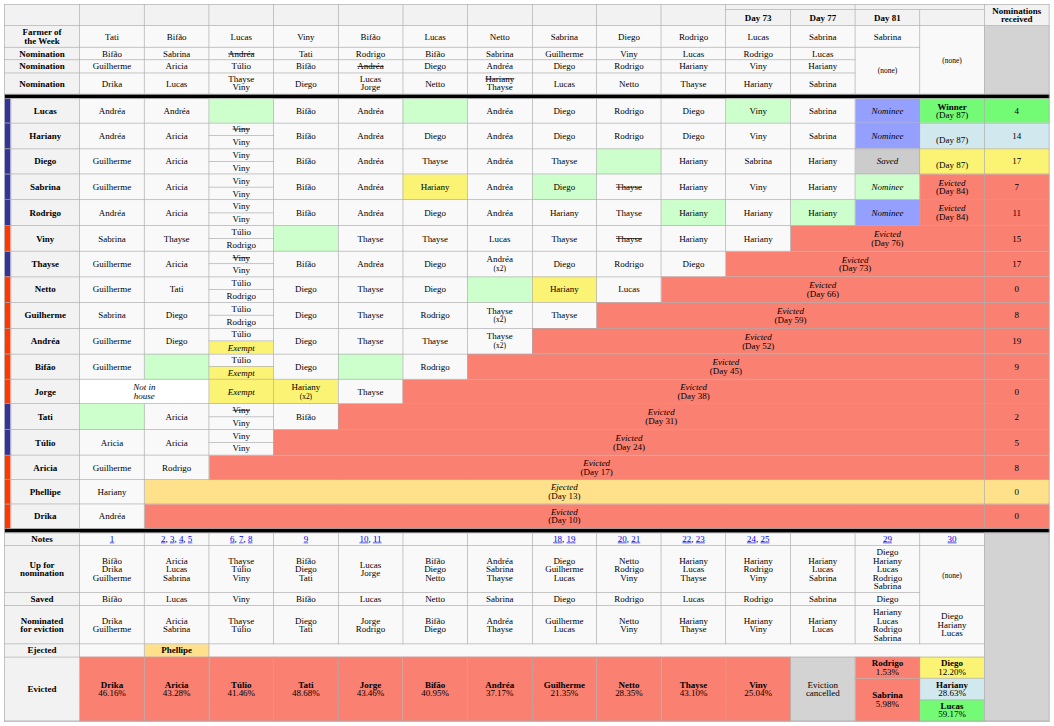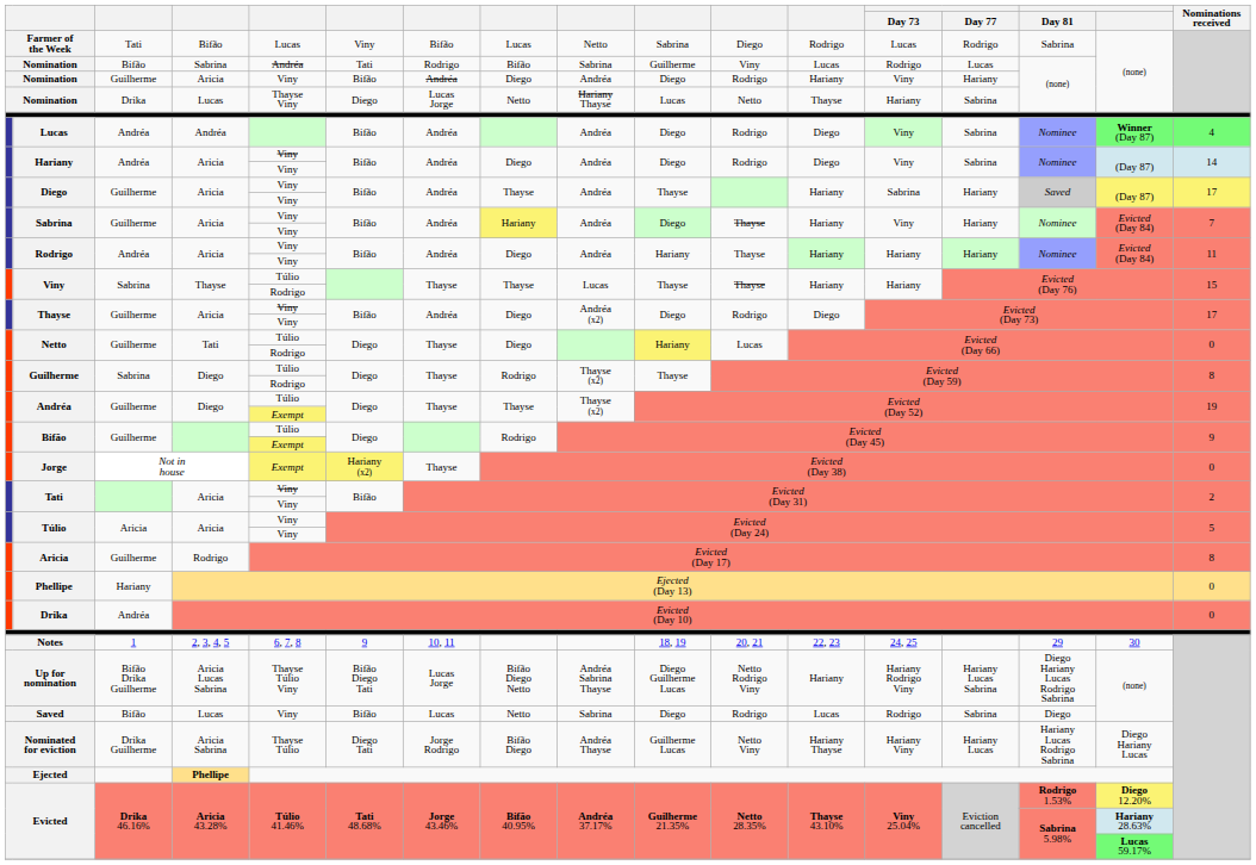Farmer of the Week | Day 77: Sabrina -> Rodrigo
Nomination / Aricia | column 5: Túlio -> Viny
Up for nomination | column 12: Hariany Lucas Thayse -> Hariany
